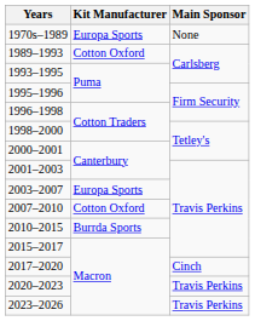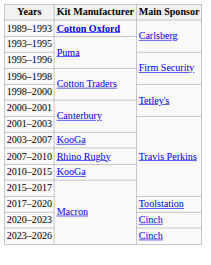- row: 1970s–1989 | Europa Sports | None
1989–1993 | Kit Manufacturer: normal -> bold
2003–2007 | Kit Manufacturer: Europa Sports -> KooGa
2007–2010 | Kit Manufacturer: Cotton Oxford -> Rhino Rugby
2010–2015 | Kit Manufacturer: Burrda Sports -> KooGa
2017–2020 | Main Sponsor: Cinch -> Toolstation
2020–2023 | Main Sponsor: Travis Perkins -> Cinch
2023–2026 | Main Sponsor: Travis Perkins -> Cinch
